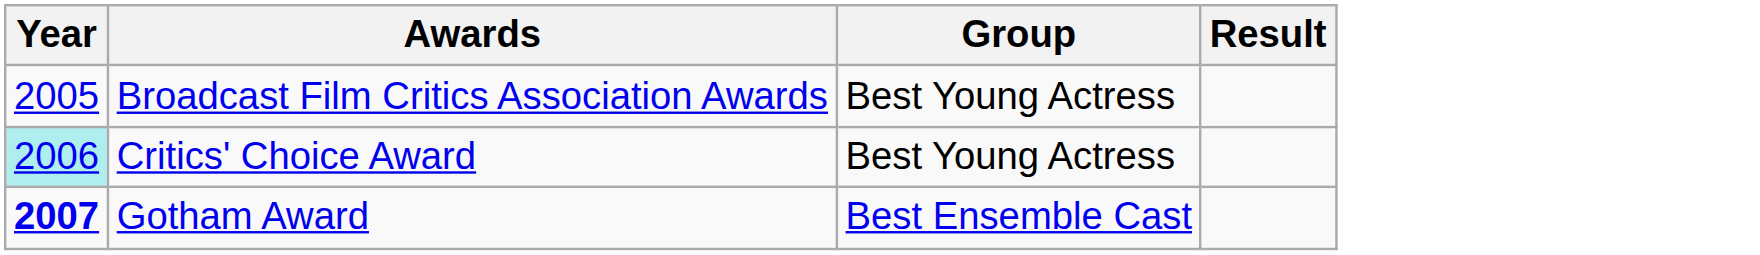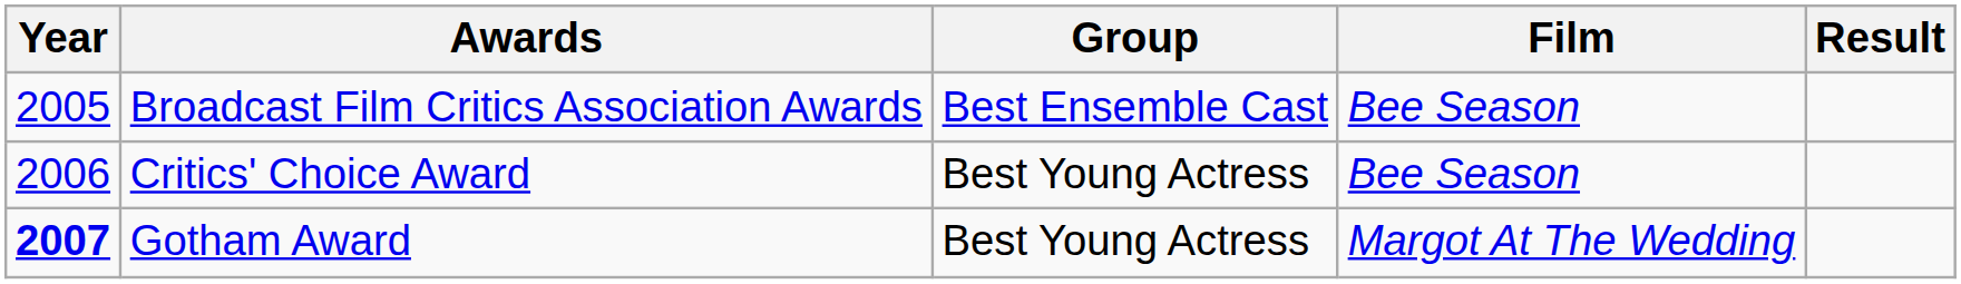+ column: Film | Bee Season | Bee Season | Margot At The Wedding
Broadcast Film Critics Association Awards | Group: Best Young Actress -> Best Ensemble Cast
Critics' Choice Award | Year: paleturquoise background -> no background
Gotham Award | Group: Best Ensemble Cast -> Best Young Actress
